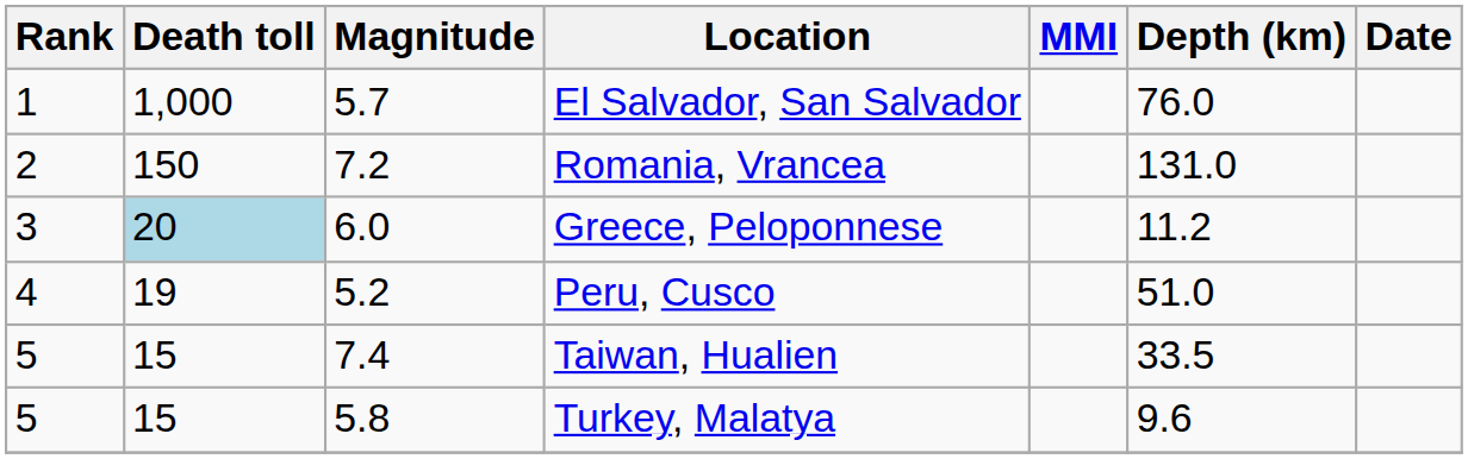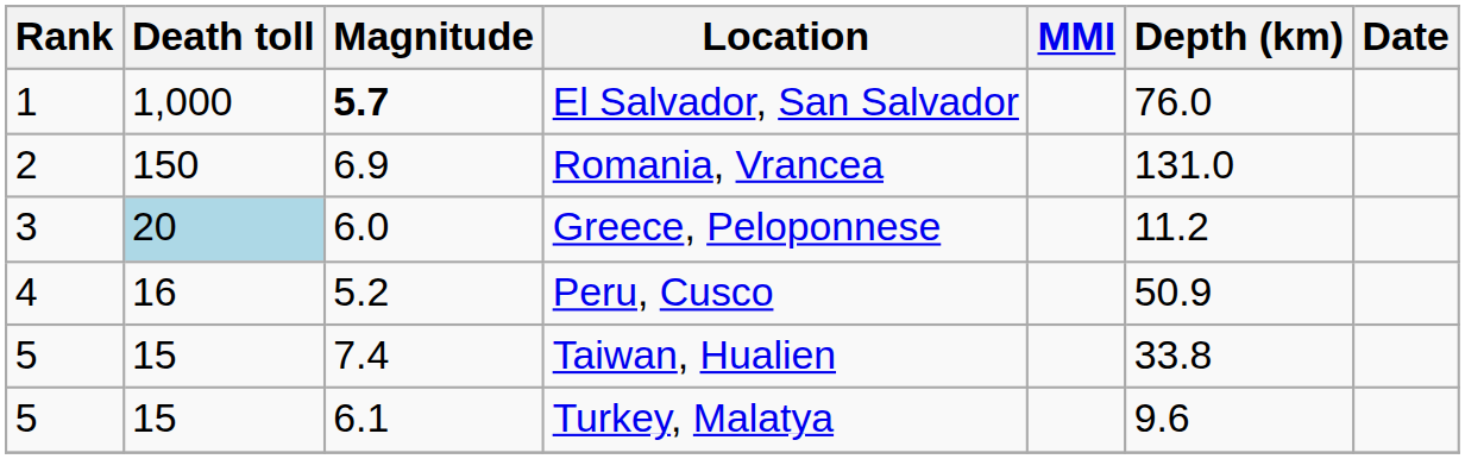El Salvador, San Salvador | Magnitude: normal -> bold
Romania, Vrancea | Magnitude: 7.2 -> 6.9
Peru, Cusco | Death toll: 19 -> 16
Peru, Cusco | Depth (km): 51.0 -> 50.9
Taiwan, Hualien | Depth (km): 33.5 -> 33.8
Turkey, Malatya | Magnitude: 5.8 -> 6.1
